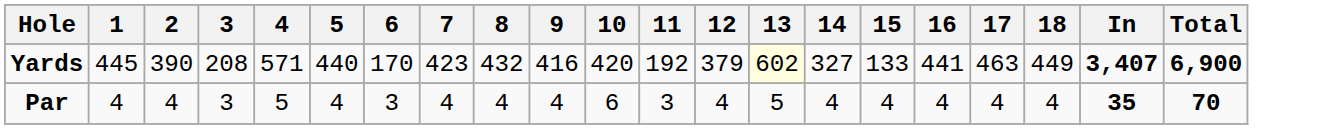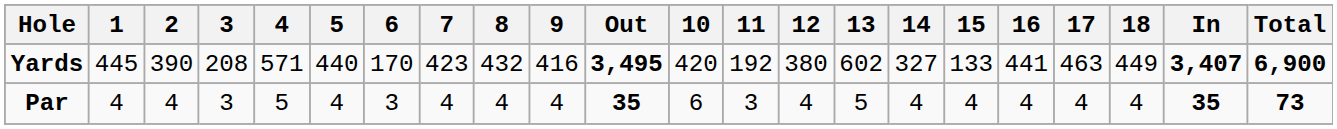+ column: Out | 3,495 | 35
Yards | 12: 379 -> 380
Yards | 13: lightyellow background -> no background
Par | Total: 70 -> 73
